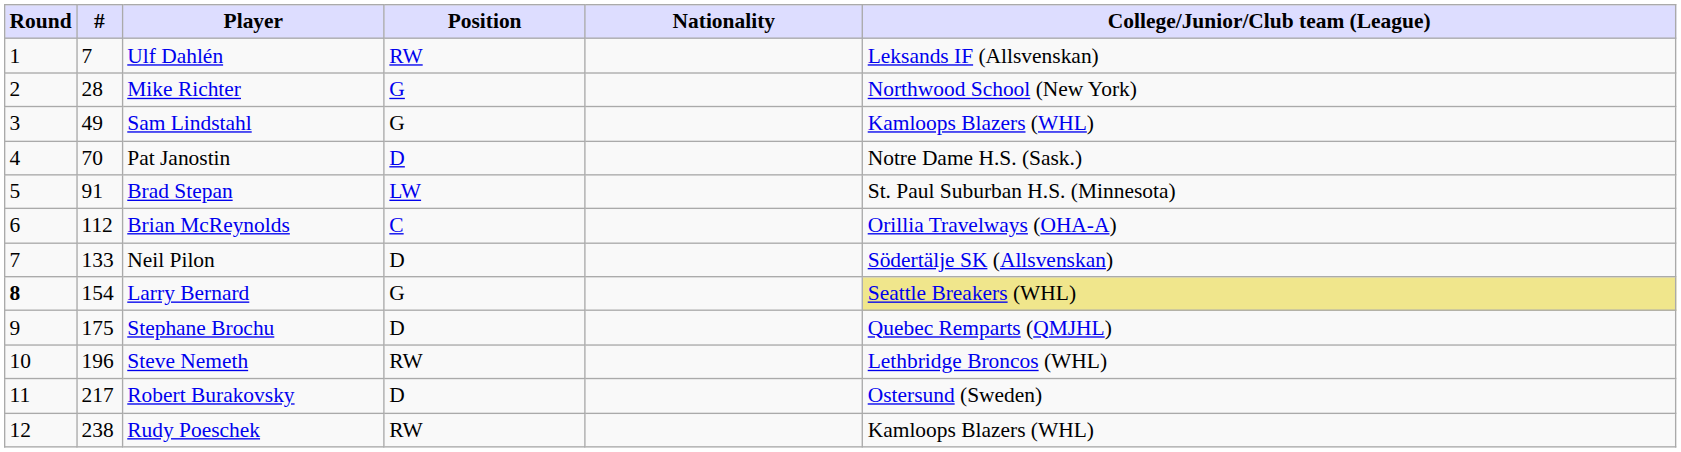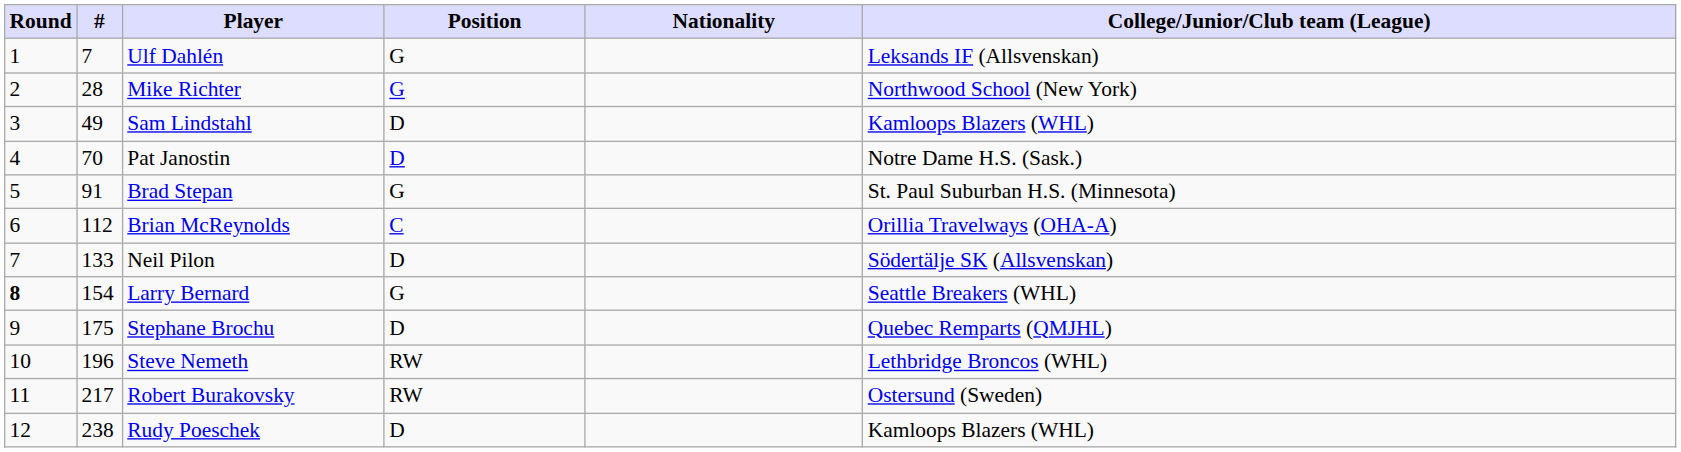Ulf Dahlén | Position: RW -> G
Sam Lindstahl | Position: G -> D
Brad Stepan | Position: LW -> G
Larry Bernard | College/Junior/Club team (League): khaki background -> no background
Robert Burakovsky | Position: D -> RW
Rudy Poeschek | Position: RW -> D
